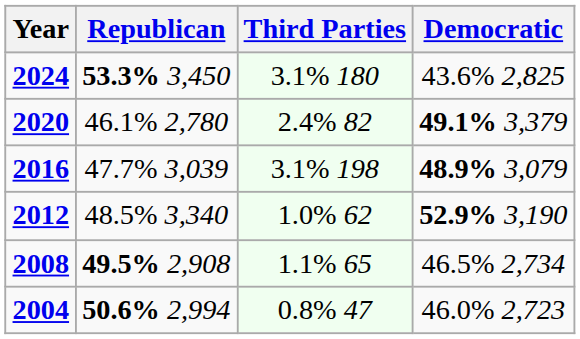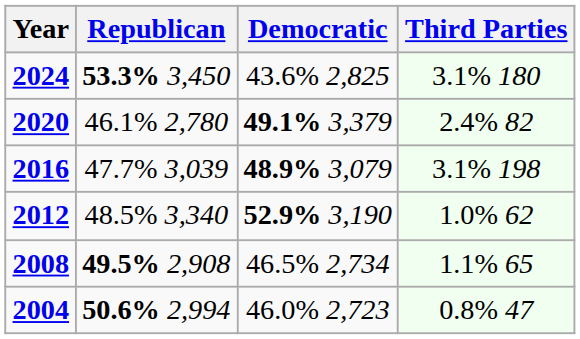columns swapped: Democratic <-> Third Parties
